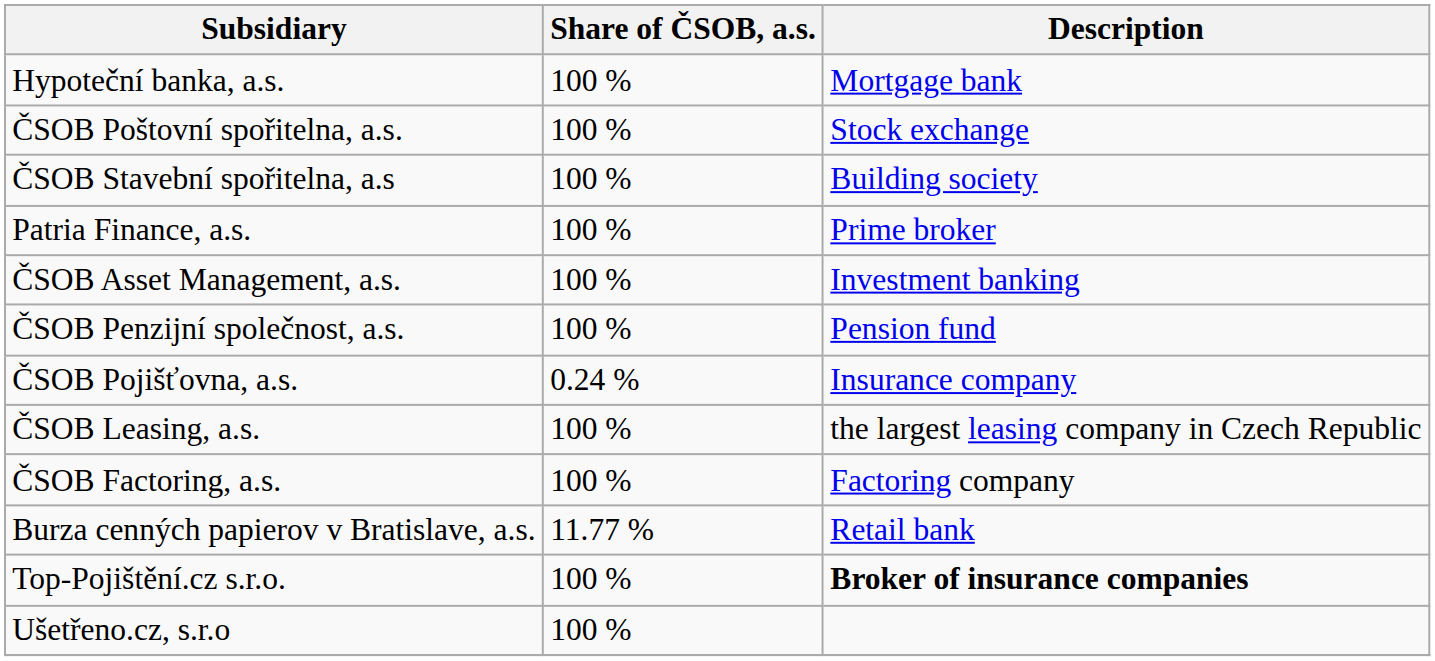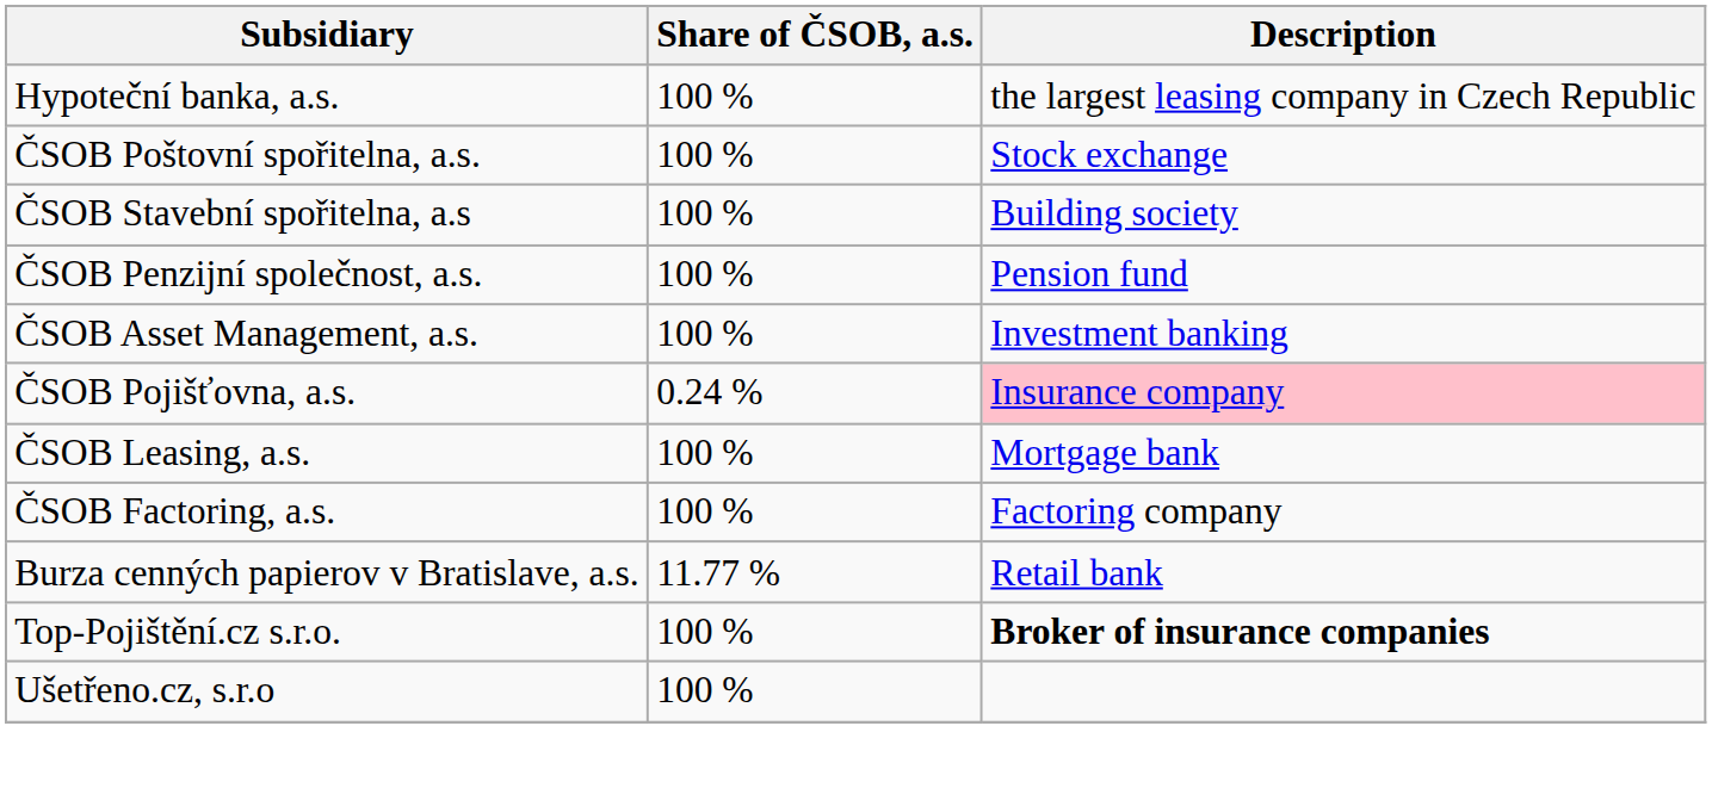Hypoteční banka, a.s. | Description: Mortgage bank -> the largest leasing company in Czech Republic
- row: Patria Finance, a.s. | 100 % | Prime broker
rows swapped: ČSOB Asset Management, a.s. <-> ČSOB Penzijní společnost, a.s.
ČSOB Pojišťovna, a.s. | Description: no background -> pink background
ČSOB Leasing, a.s. | Description: the largest leasing company in Czech Republic -> Mortgage bank
